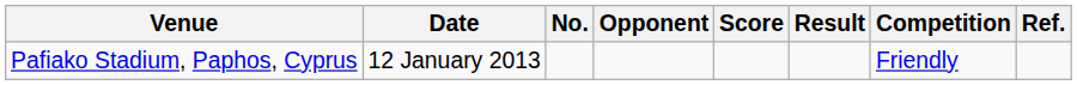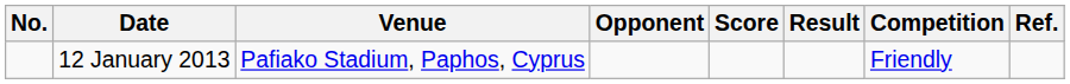columns swapped: No. <-> Venue
